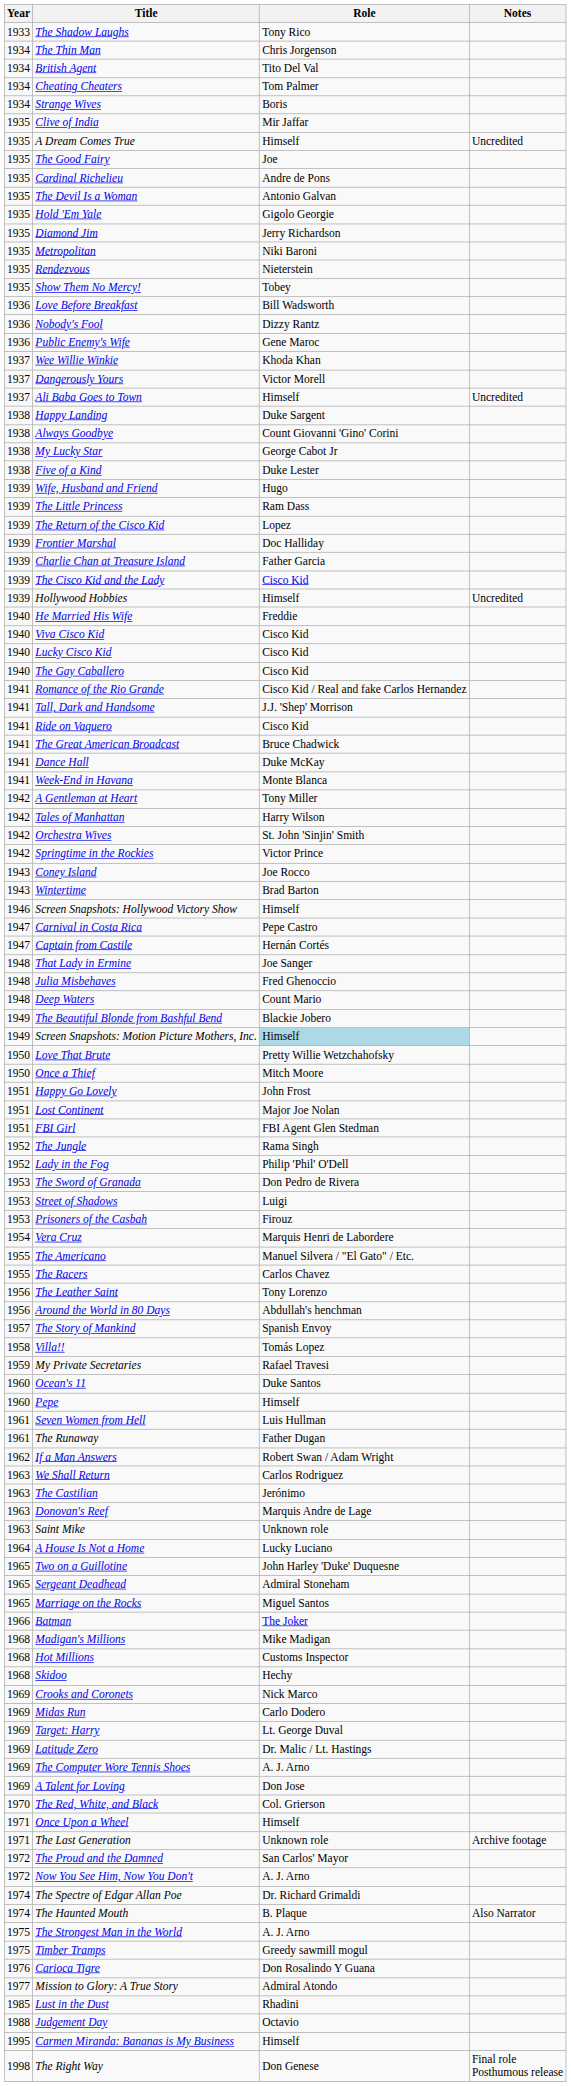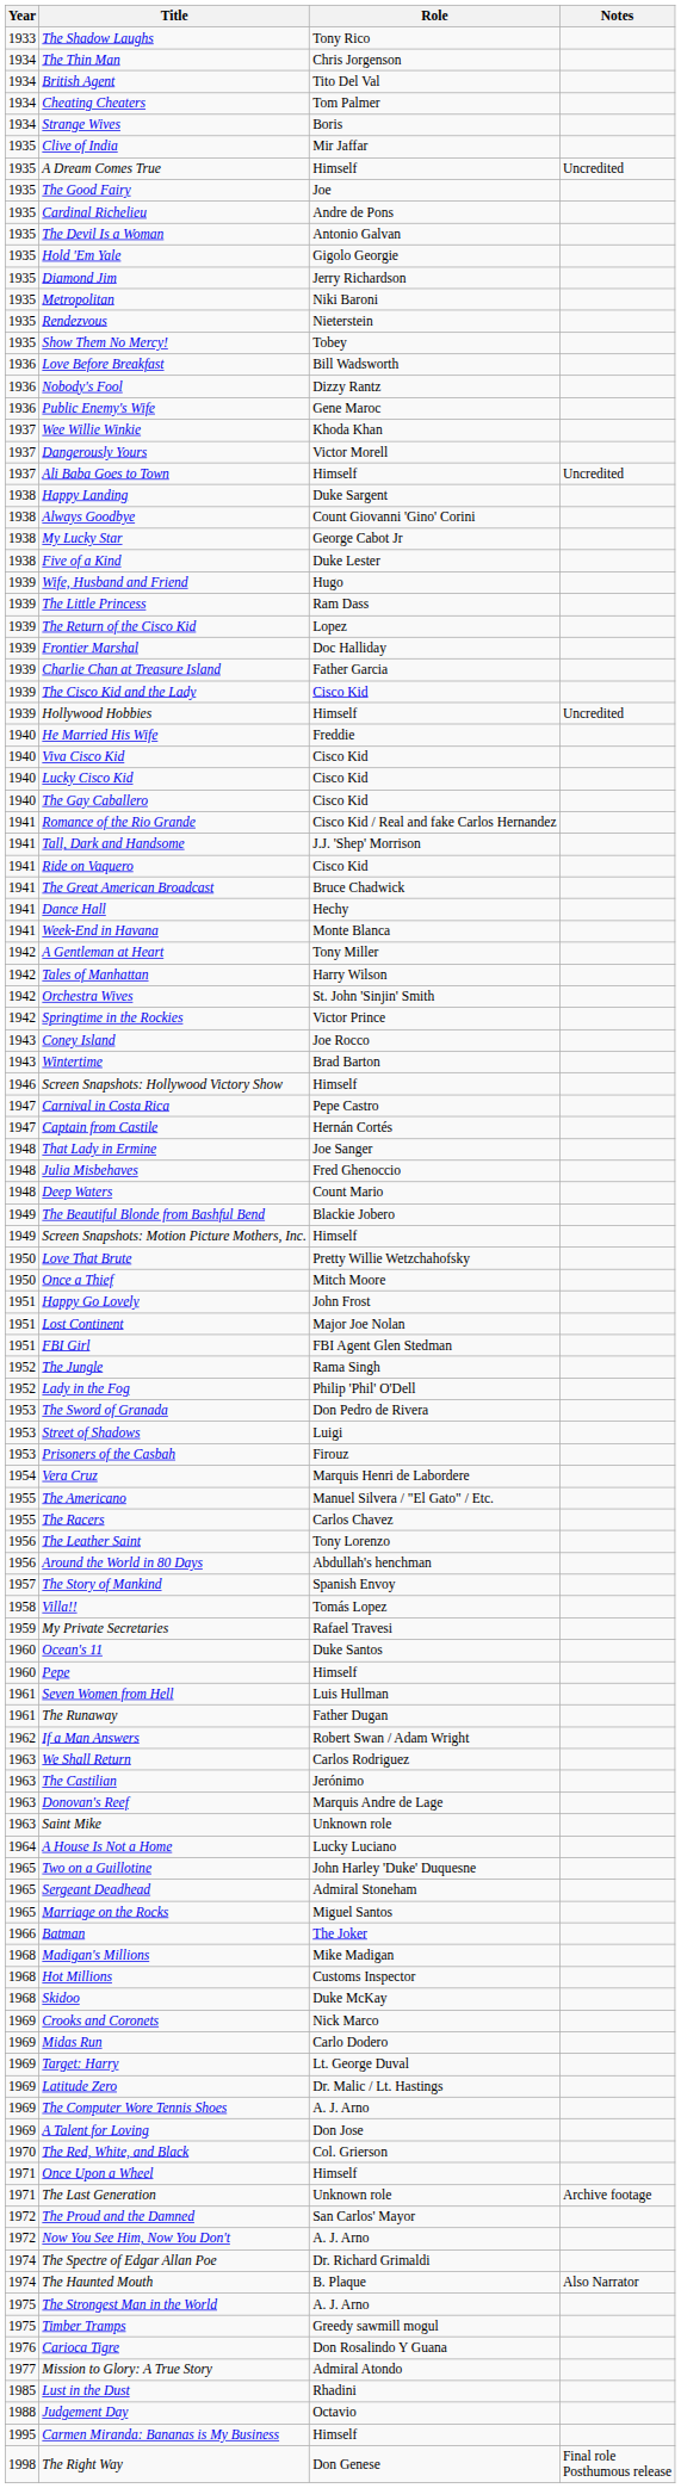Dance Hall | Role: Duke McKay -> Hechy
Screen Snapshots: Motion Picture Mothers, Inc. | Role: lightblue background -> no background
Skidoo | Role: Hechy -> Duke McKay
